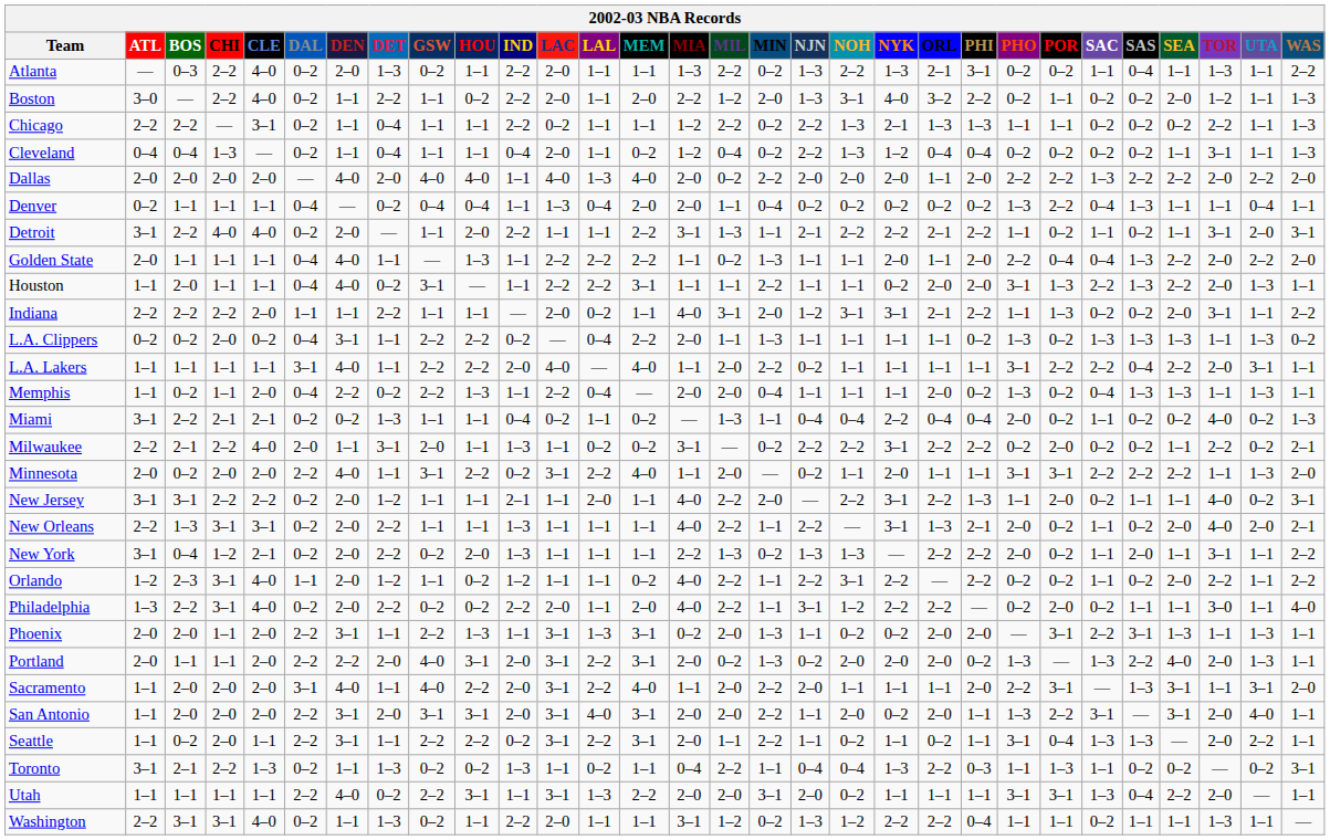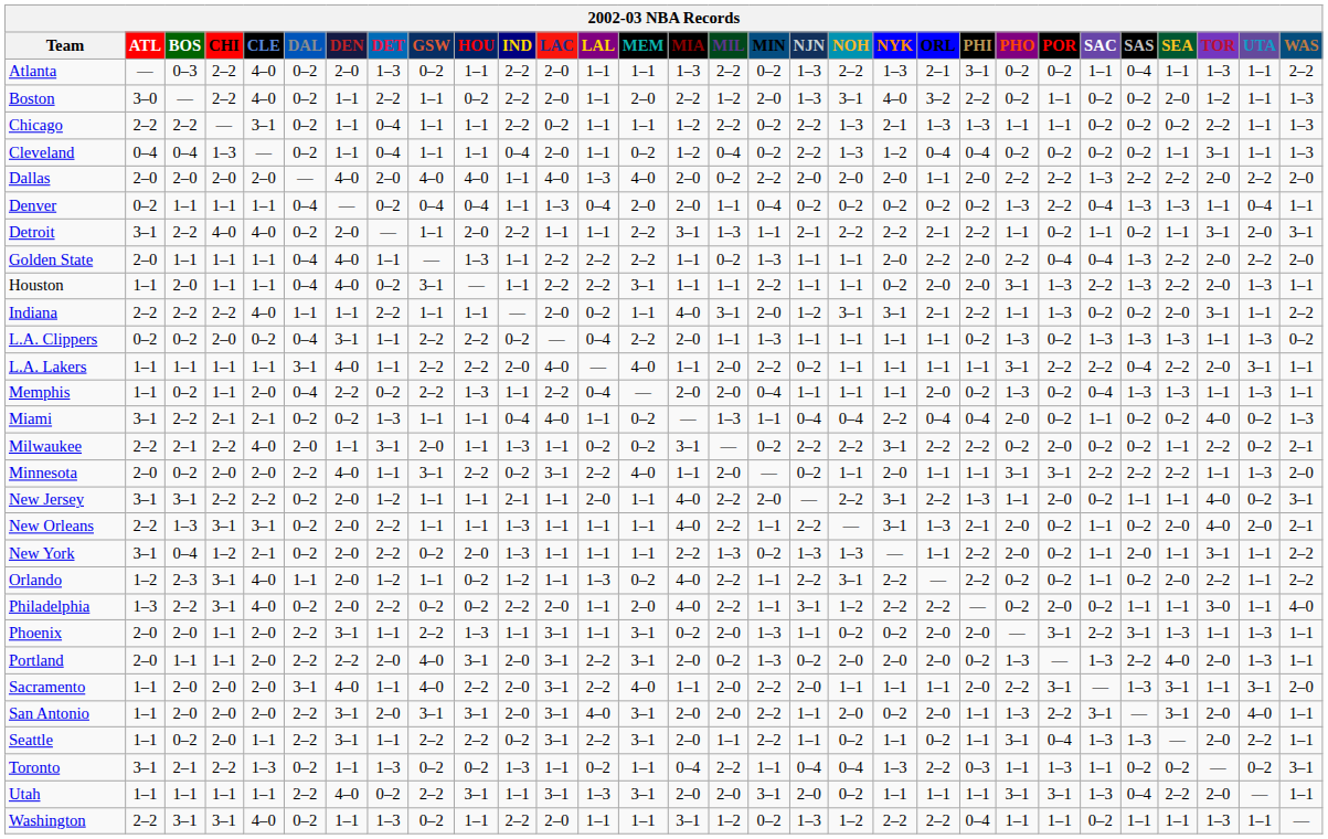Denver | SEA: 1–1 -> 1–3
Golden State | ORL: 1–1 -> 2–2
Indiana | CLE: 2–0 -> 4–0
Miami | LAC: 0–2 -> 4–0
New York | ORL: 2–2 -> 1–1
Orlando | LAL: 1–1 -> 1–3
Phoenix | LAL: 1–3 -> 1–1
Utah | MEM: 2–2 -> 3–1
